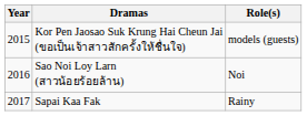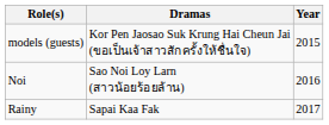columns swapped: Year <-> Role(s)
